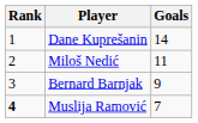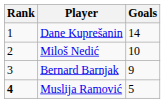Miloš Nedić | Goals: 11 -> 10
Muslija Ramović | Goals: 7 -> 5
